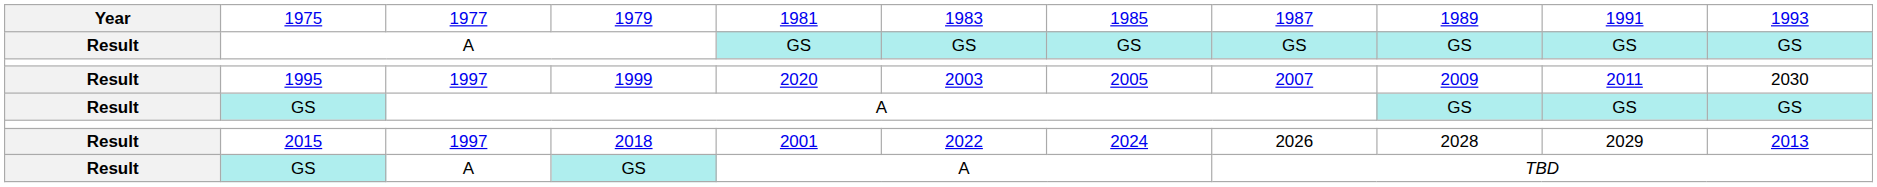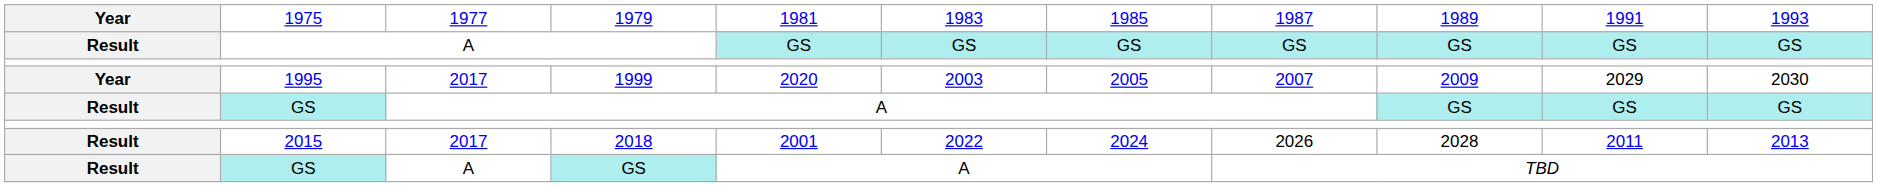1995 | column 1: Result -> Year
1995 | column 3: 1997 -> 2017
1995 | column 10: 2011 -> 2029
2015 | column 3: 1997 -> 2017
2015 | column 10: 2029 -> 2011
